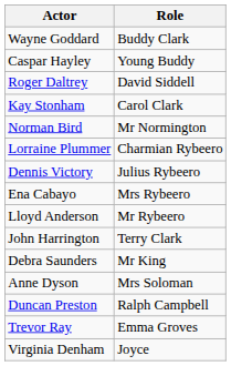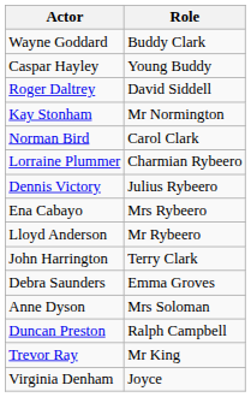Kay Stonham | Role: Carol Clark -> Mr Normington
Norman Bird | Role: Mr Normington -> Carol Clark
Debra Saunders | Role: Mr King -> Emma Groves
Trevor Ray | Role: Emma Groves -> Mr King
